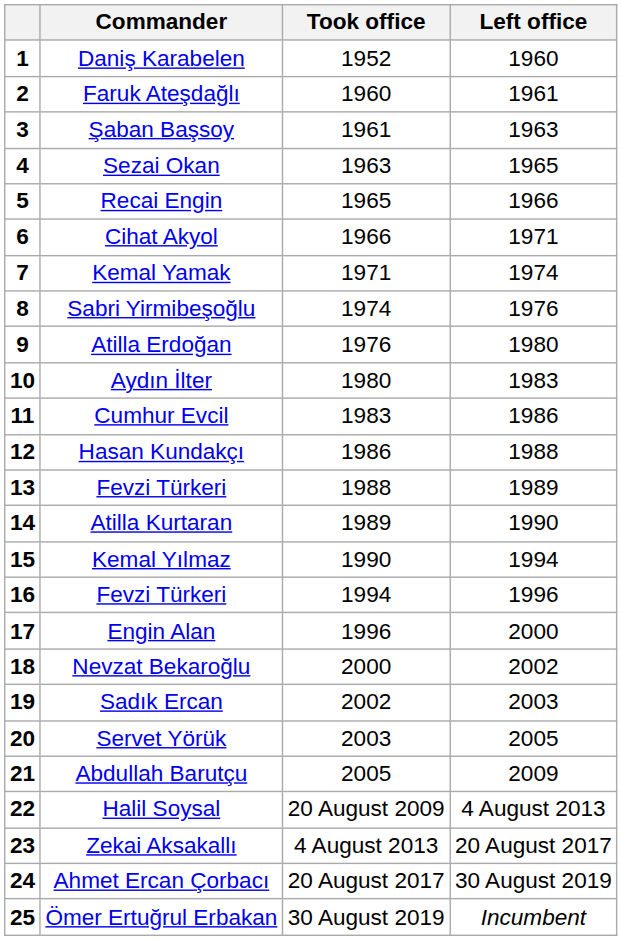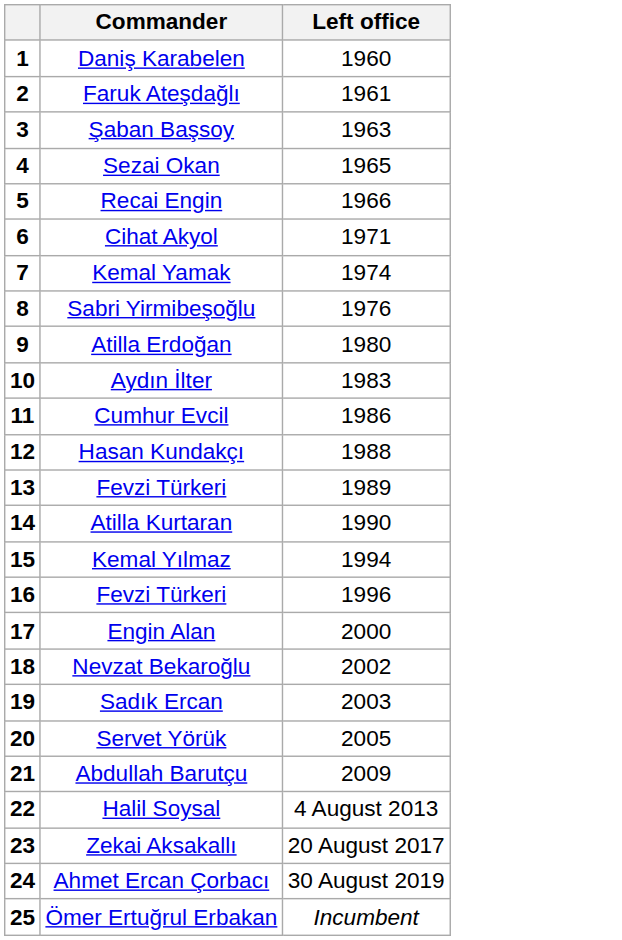- column: Took office | 1952 | 1960 | 1961 | 1963 | 1965 | 1966 | 1971 | 1974 | 1976 | 1980 | 1983 | 1986 | 1988 | 1989 | 1990 | 1994 | 1996 | 2000 | 2002 | 2003 | 2005 | 20 August 2009 | 4 August 2013 | 20 August 2017 | 30 August 2019
